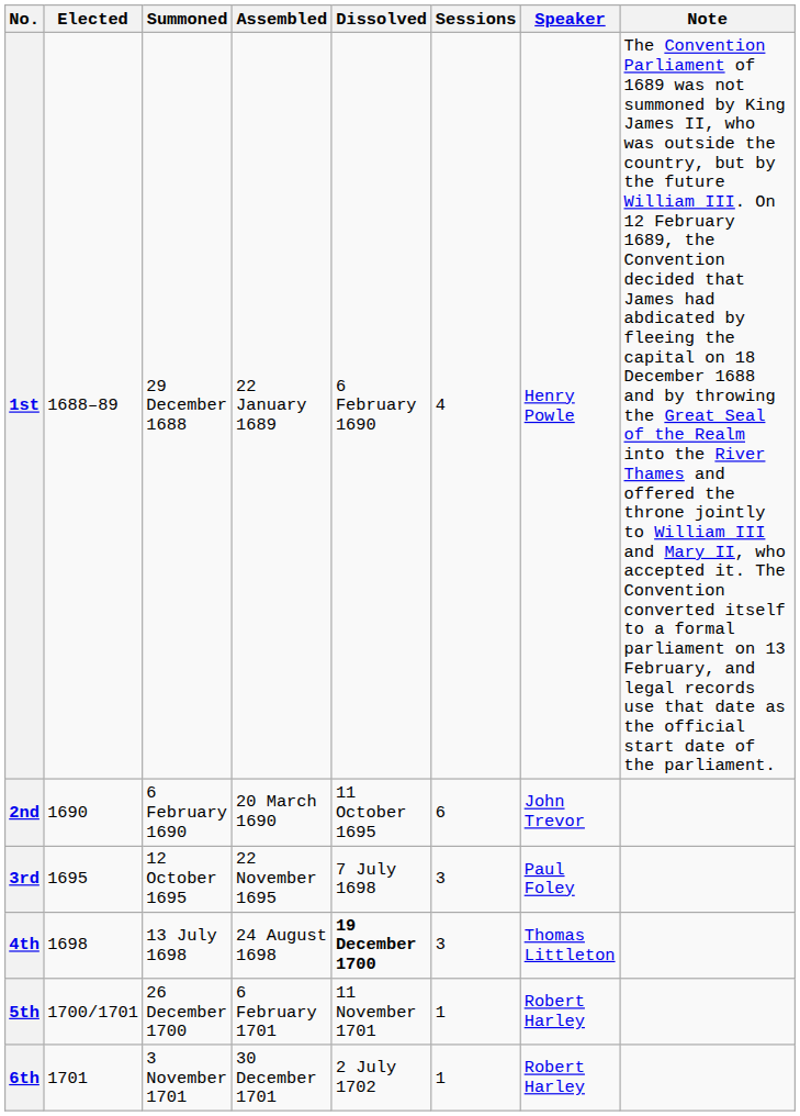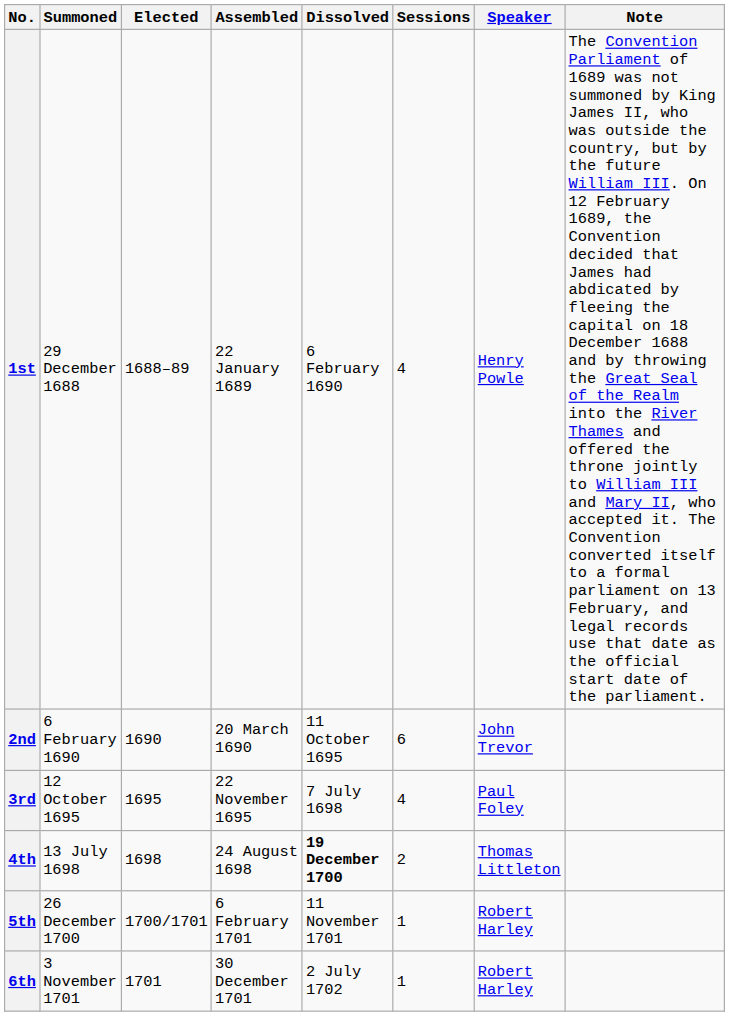columns swapped: Summoned <-> Elected
3rd | Sessions: 3 -> 4
4th | Sessions: 3 -> 2
